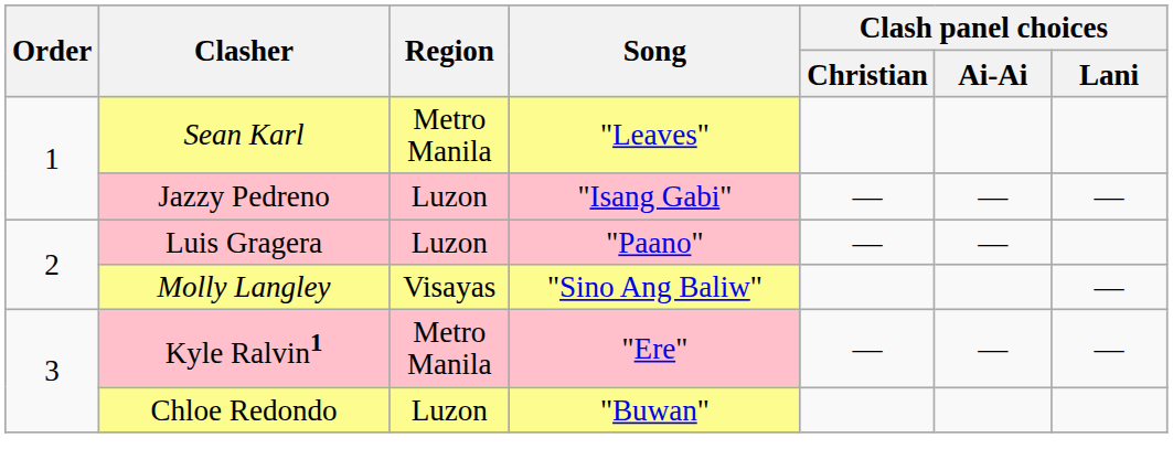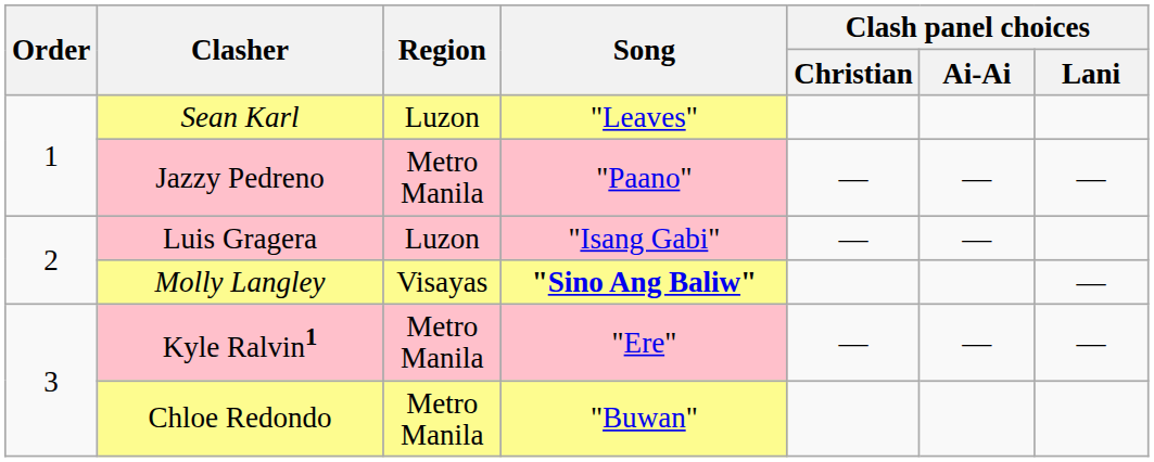Sean Karl | Region: Metro Manila -> Luzon
Jazzy Pedreno | Region: Luzon -> Metro Manila
Jazzy Pedreno | Song: "Isang Gabi" -> "Paano"
Luis Gragera | Song: "Paano" -> "Isang Gabi"
Molly Langley | Song: normal -> bold
Chloe Redondo | Region: Luzon -> Metro Manila
